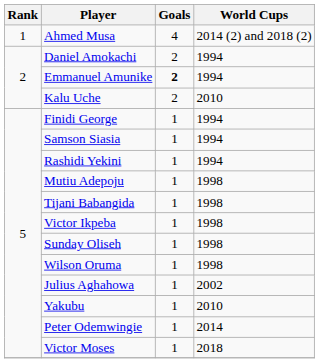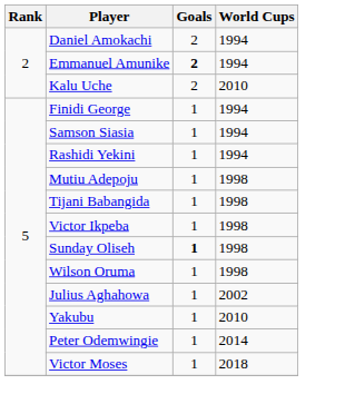- row: 1 | Ahmed Musa | 4 | 2014 (2) and 2018 (2)
Sunday Oliseh | Goals: normal -> bold
